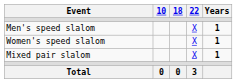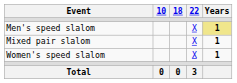Men's speed slalom | Years: no background -> khaki background
rows swapped: Women's speed slalom <-> Mixed pair slalom
